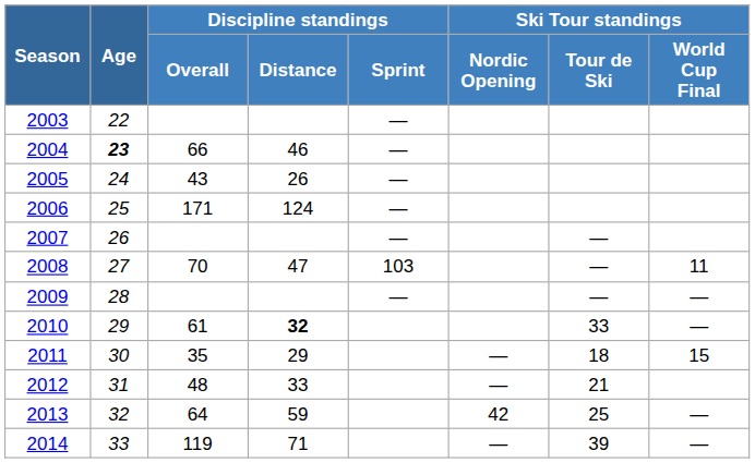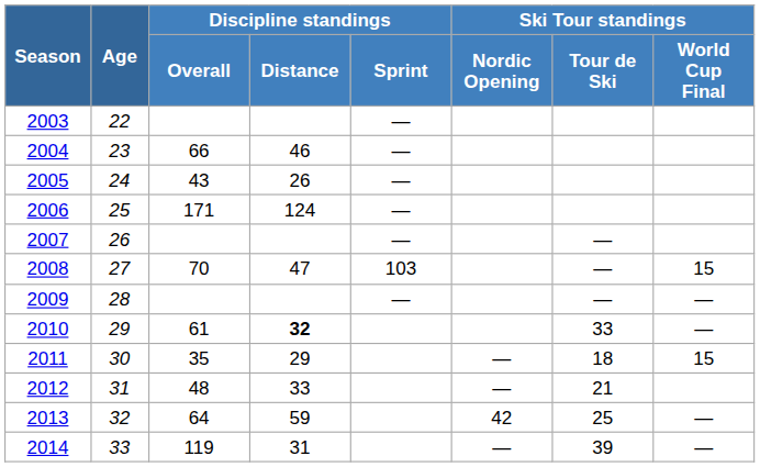2004 | Age: bold -> normal
2008 | Ski Tour standings / World Cup Final: 11 -> 15
2014 | Discipline standings / Distance: 71 -> 31
